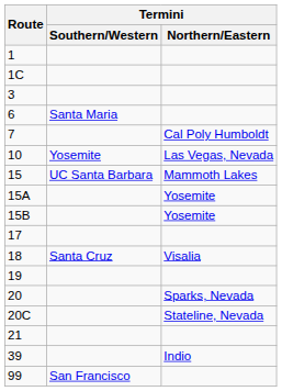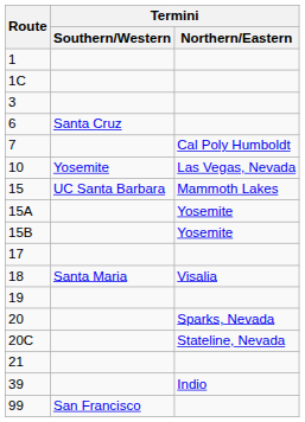6 | Termini / Southern/Western: Santa Maria -> Santa Cruz
18 | Termini / Southern/Western: Santa Cruz -> Santa Maria
